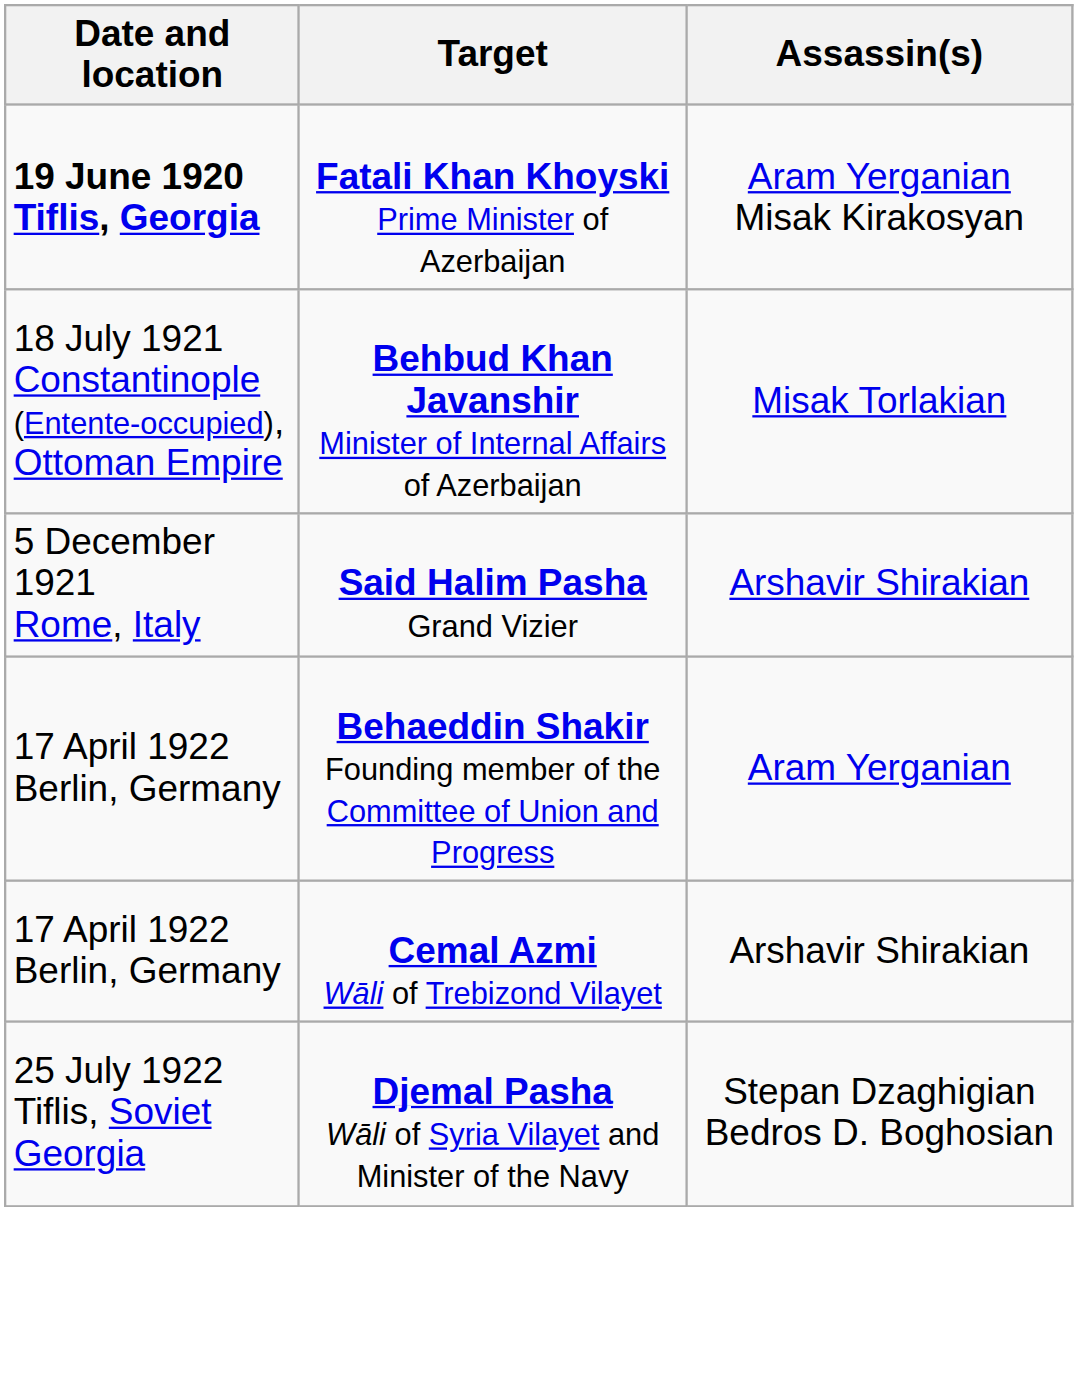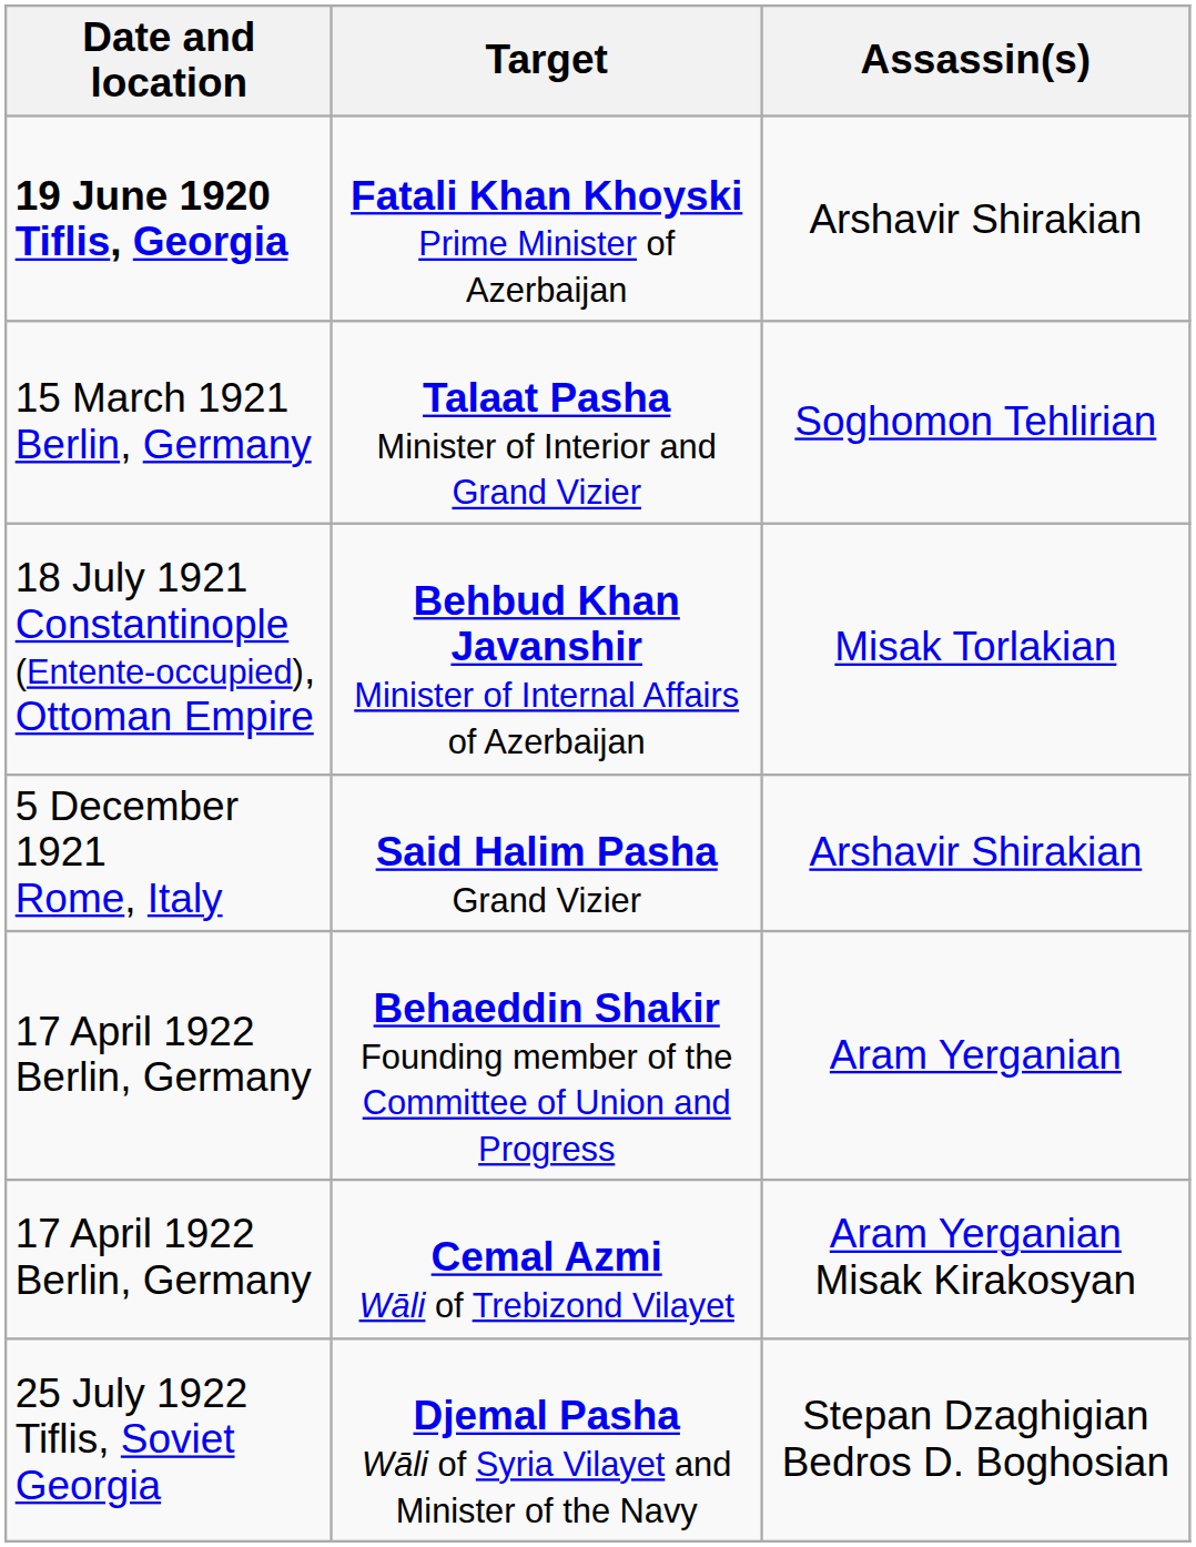Fatali Khan Khoyski Prime Minister of Azerbaijan | Assassin(s): Aram Yerganian Misak Kirakosyan -> Arshavir Shirakian
+ row: 15 March 1921 Berlin, Germany | Talaat Pasha Minister of Interior and Grand Vizier | Soghomon Tehlirian
Cemal Azmi Wāli of Trebizond Vilayet | Assassin(s): Arshavir Shirakian -> Aram Yerganian Misak Kirakosyan
